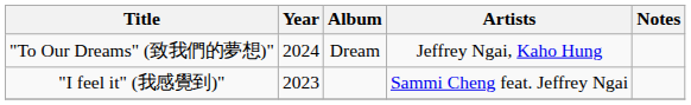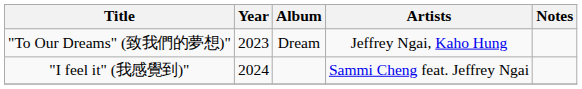"To Our Dreams" (致我們的夢想)" | Year: 2024 -> 2023
"I feel it" (我感覺到)" | Year: 2023 -> 2024
